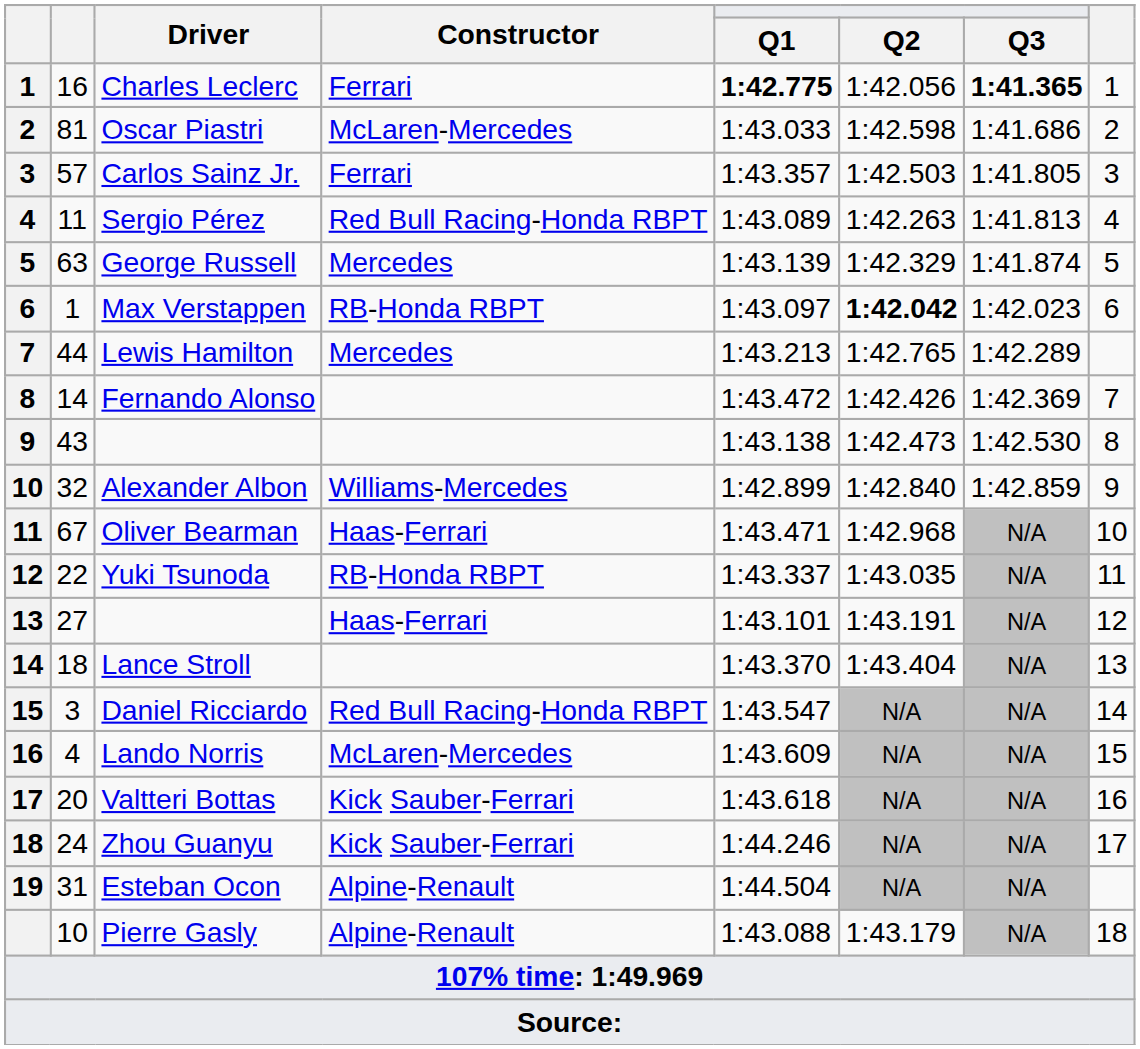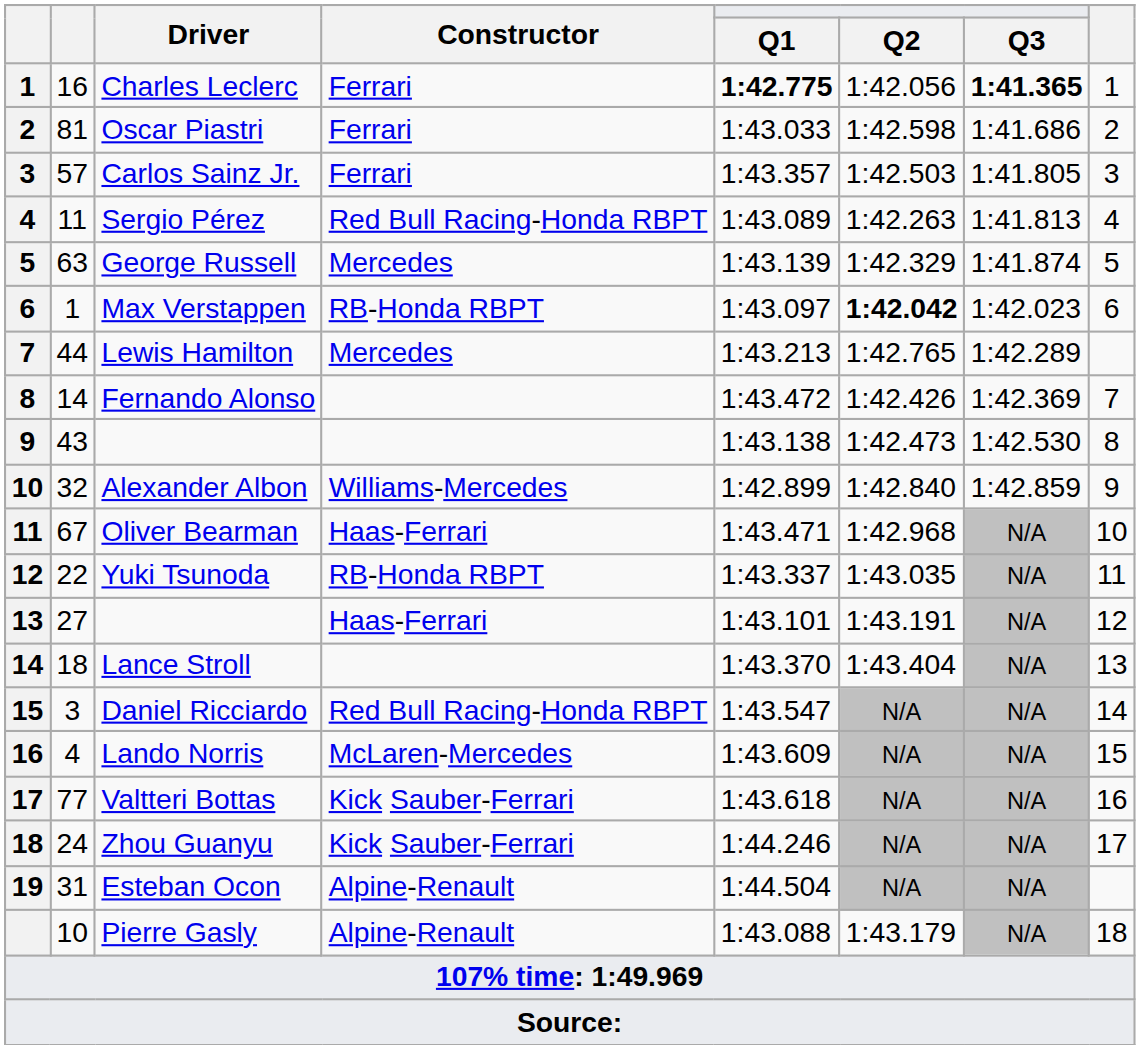Oscar Piastri | Constructor: McLaren-Mercedes -> Ferrari
Valtteri Bottas | column 2: 20 -> 77
